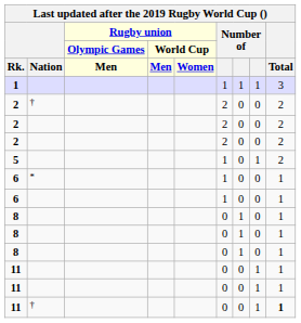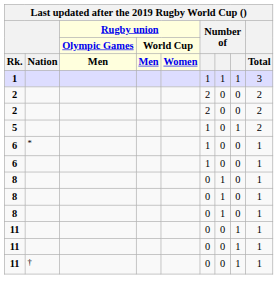- row: 2 | † | 2 | 0 | 0 | 2
11 / † | Total: bold -> normal
